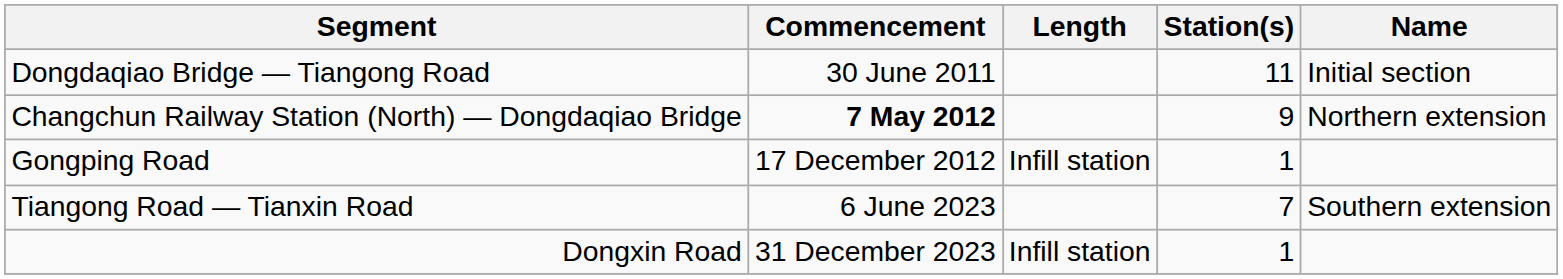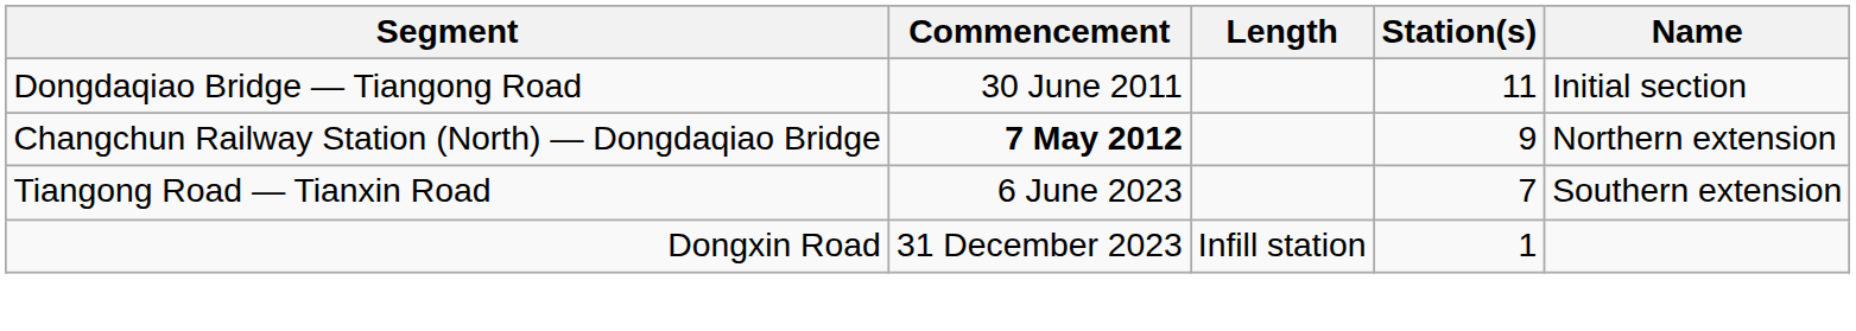- row: Gongping Road | 17 December 2012 | Infill station | 1
